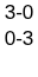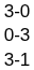+ row: 3-1
